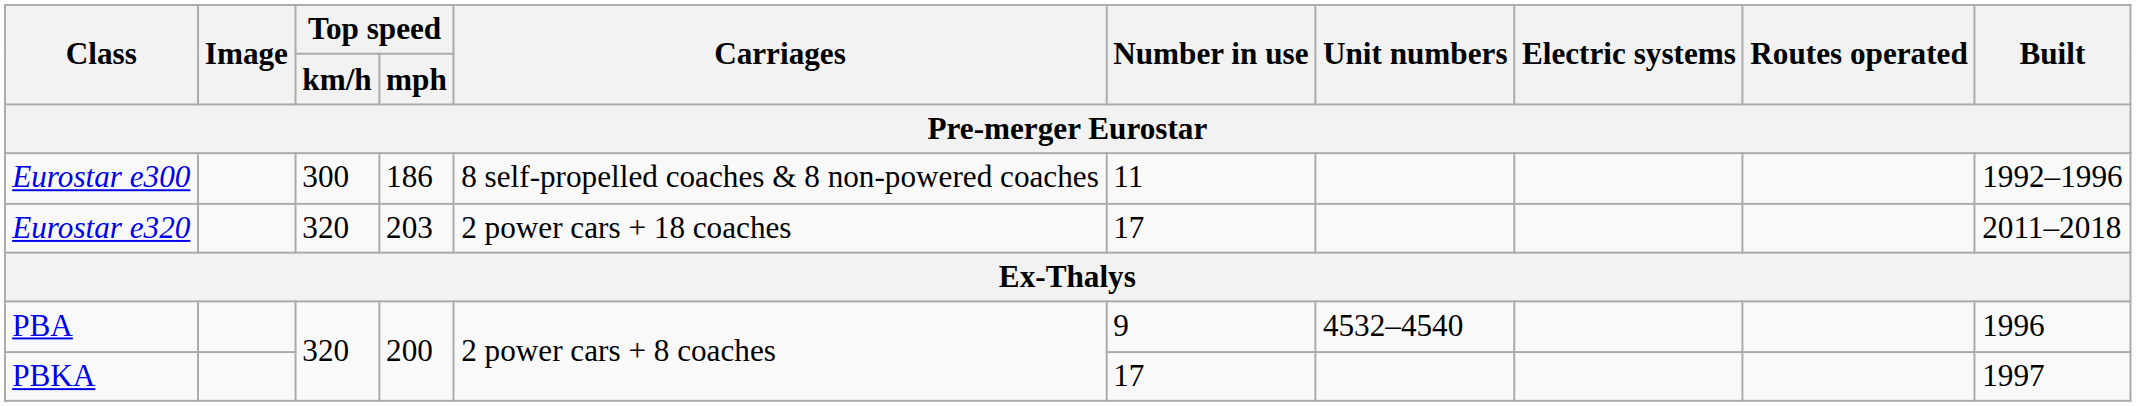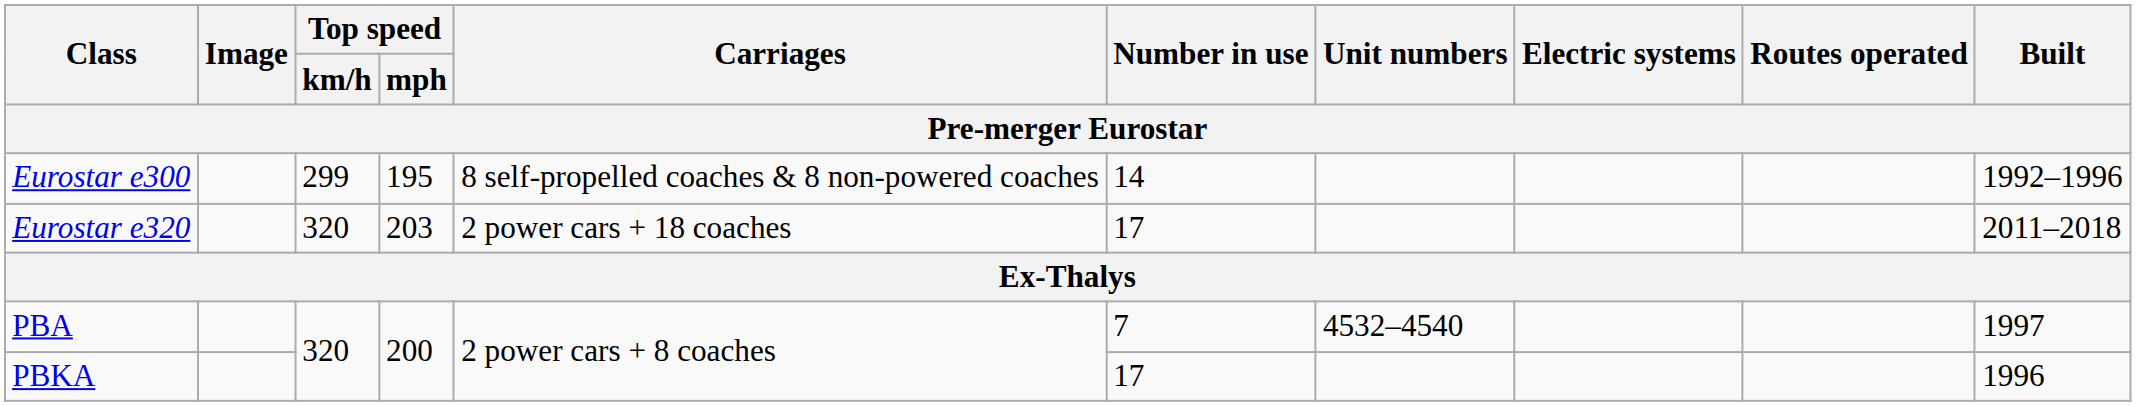Eurostar e300 | Top speed / km/h: 300 -> 299
Eurostar e300 | Top speed / mph: 186 -> 195
Eurostar e300 | Number in use: 11 -> 14
PBA | Number in use: 9 -> 7
PBA | Built: 1996 -> 1997
PBKA | Built: 1997 -> 1996
